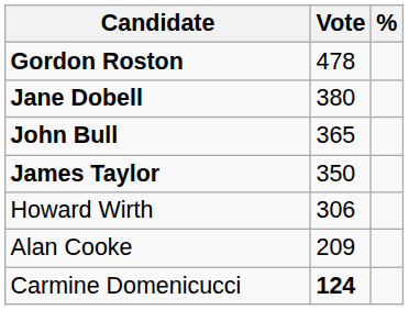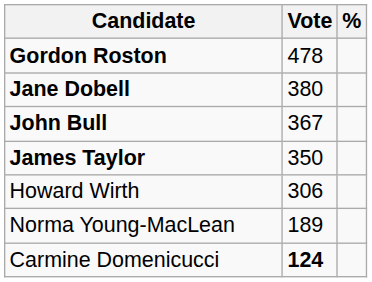John Bull | Vote: 365 -> 367
- row: Alan Cooke | 209
+ row: Norma Young-MacLean | 189
